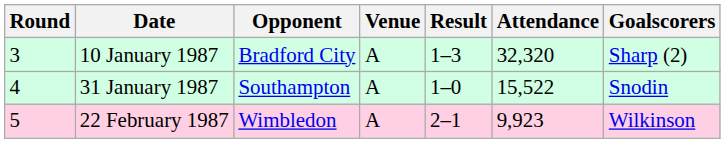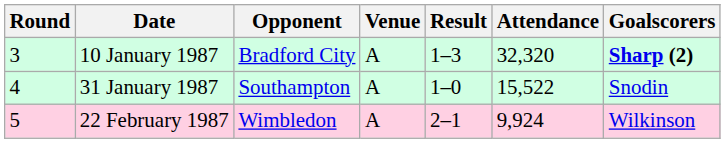10 January 1987 | Goalscorers: normal -> bold
22 February 1987 | Attendance: 9,923 -> 9,924
